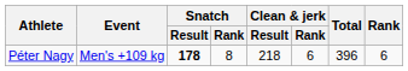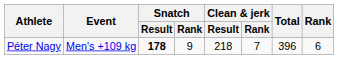Péter Nagy | Snatch / Rank: 8 -> 9
Péter Nagy | Clean & jerk / Rank: 6 -> 7
